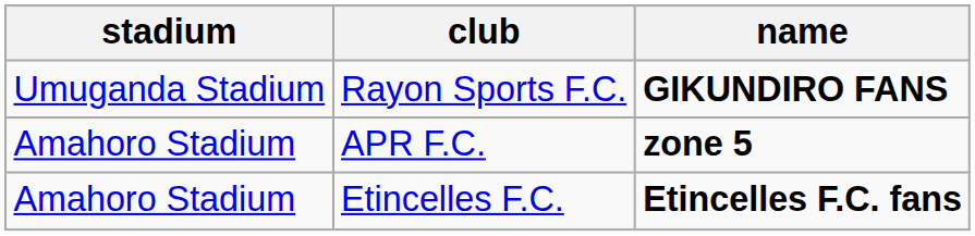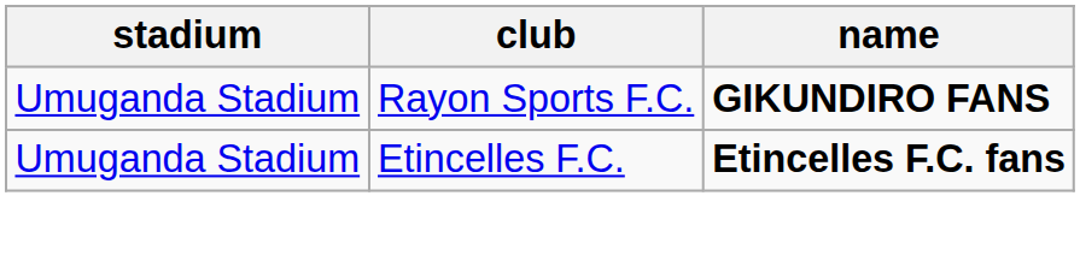- row: Amahoro Stadium | APR F.C. | zone 5
Etincelles F.C. | stadium: Amahoro Stadium -> Umuganda Stadium
